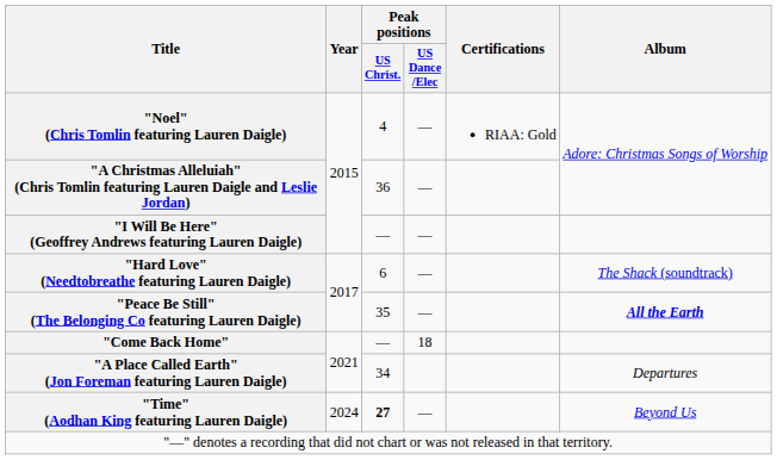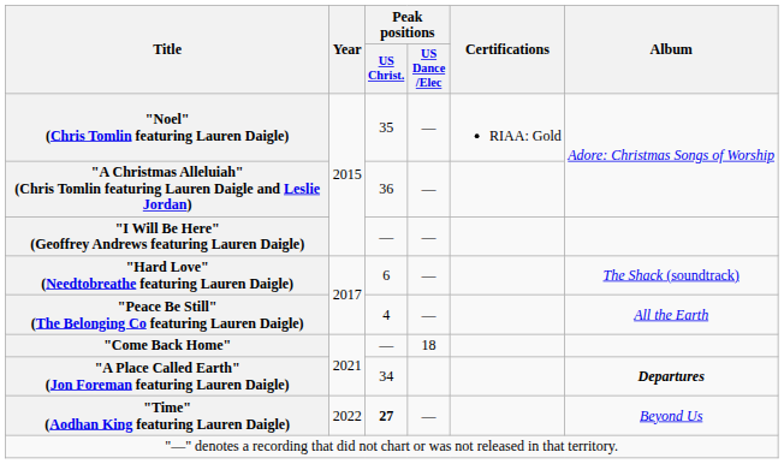"Noel" (Chris Tomlin featuring Lauren Daigle) | Peak positions / US Christ.: 4 -> 35
"Peace Be Still" (The Belonging Co featuring Lauren Daigle) | Peak positions / US Christ.: 35 -> 4
"Peace Be Still" (The Belonging Co featuring Lauren Daigle) | Album: bold -> normal
"A Place Called Earth" (Jon Foreman featuring Lauren Daigle) | Album: normal -> bold
"Time" (Aodhan King featuring Lauren Daigle) | Year: 2024 -> 2022
